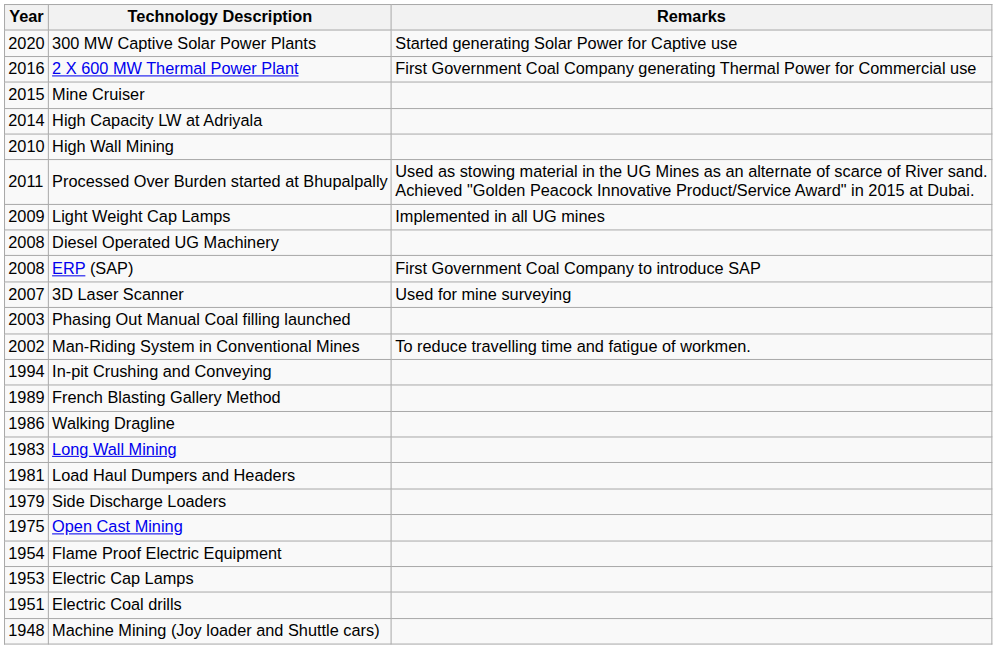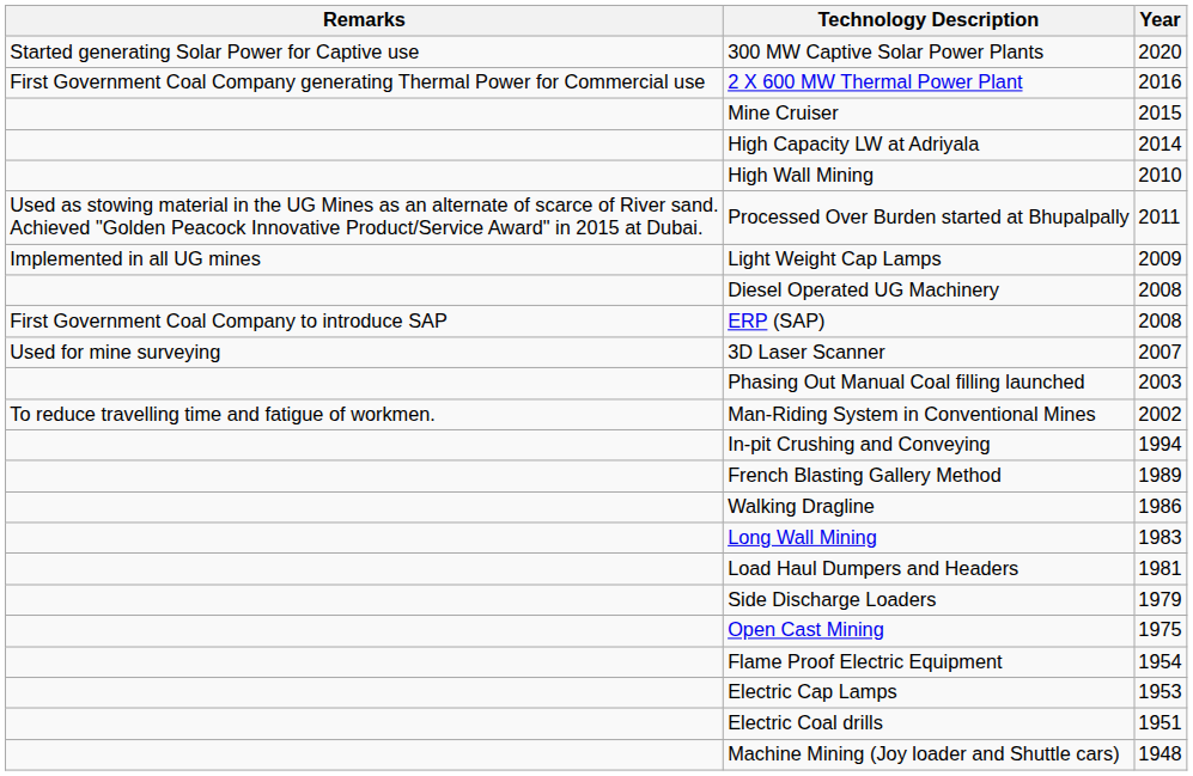columns swapped: Year <-> Remarks
